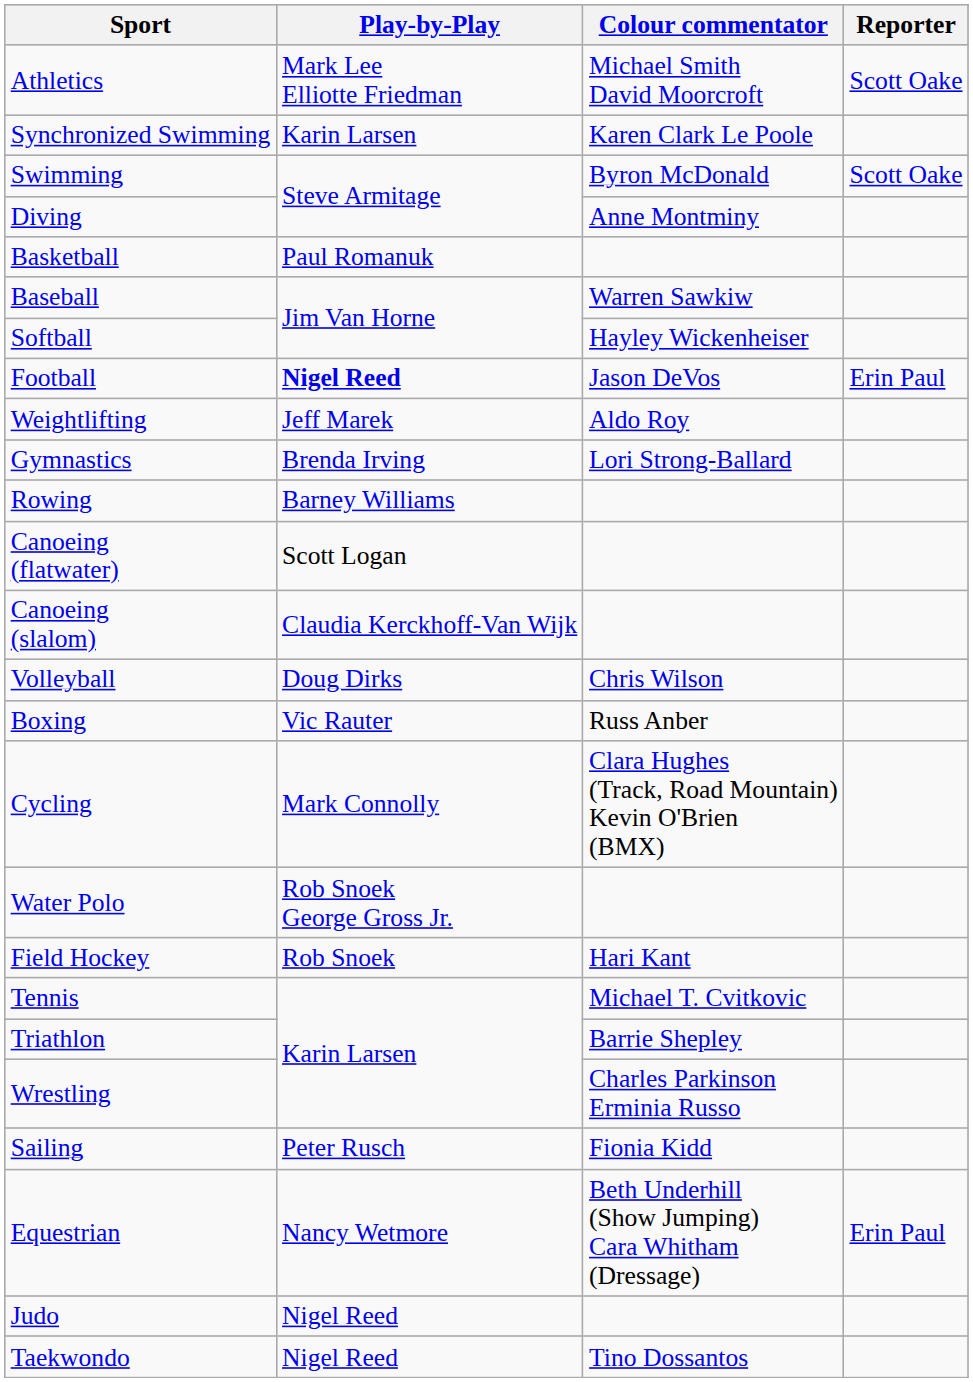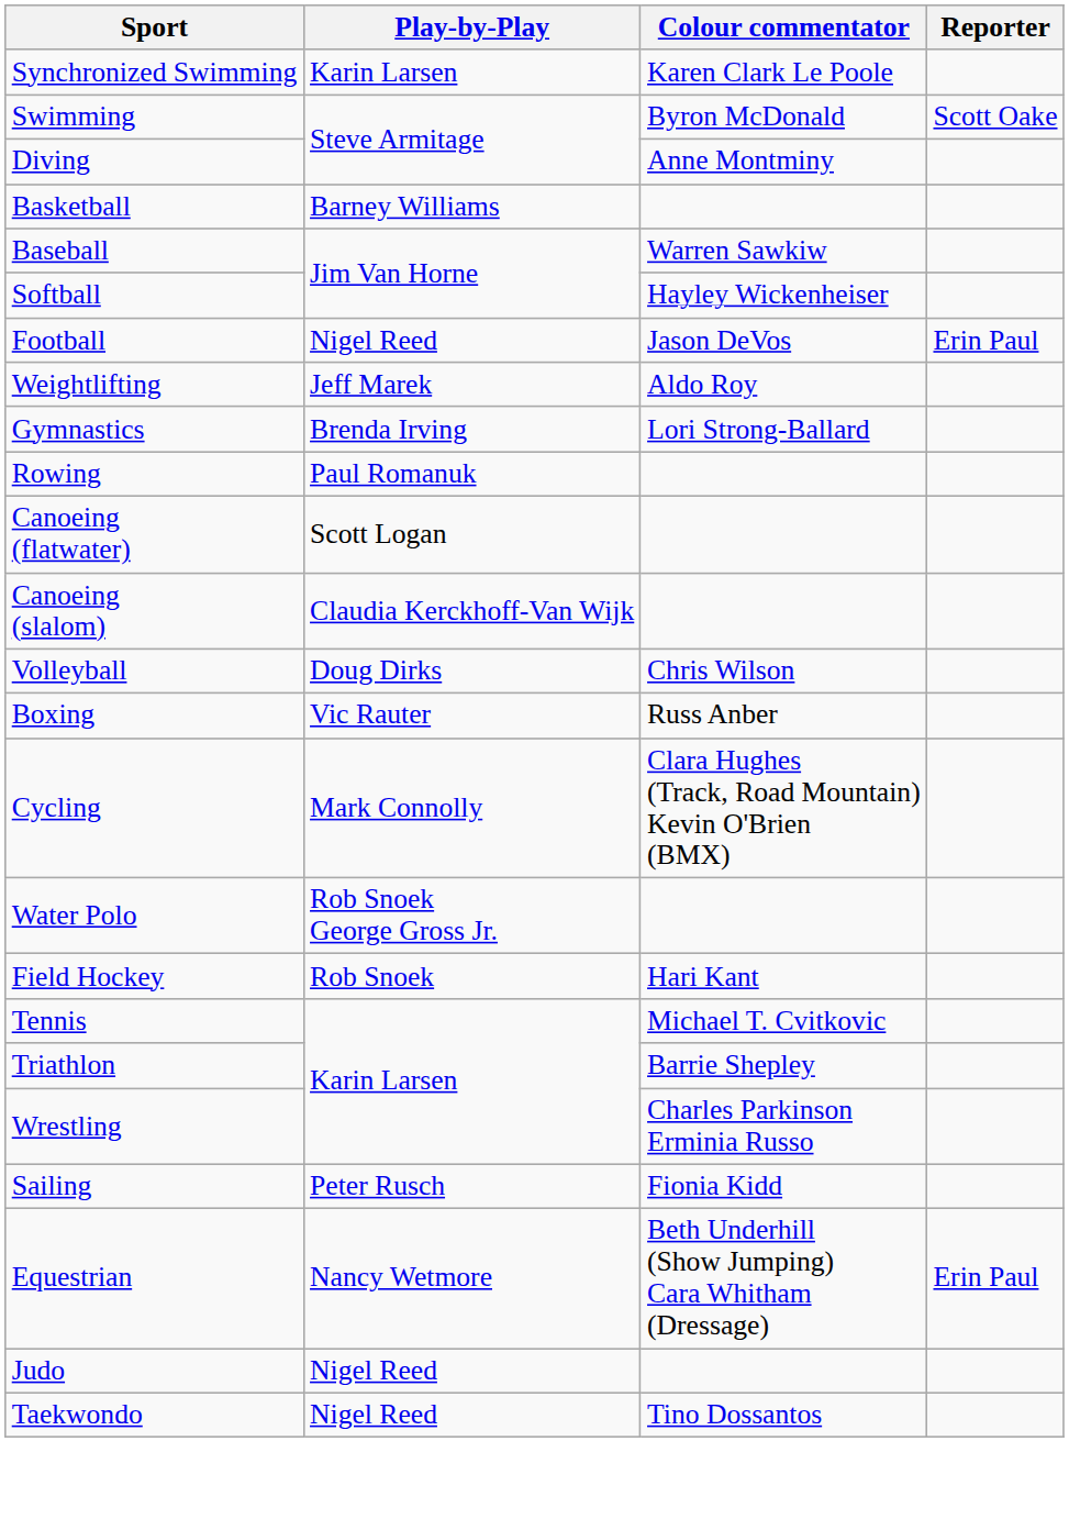- row: Athletics | Mark Lee Elliotte Friedman | Michael Smith David Moorcroft | Scott Oake
Basketball | Play-by-Play: Paul Romanuk -> Barney Williams
Football | Play-by-Play: bold -> normal
Rowing | Play-by-Play: Barney Williams -> Paul Romanuk
